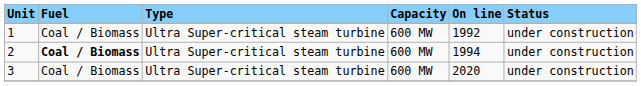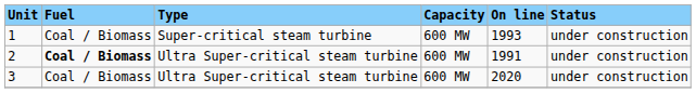1 | Type: Ultra Super-critical steam turbine -> Super-critical steam turbine
1 | On line: 1992 -> 1993
2 | On line: 1994 -> 1991
